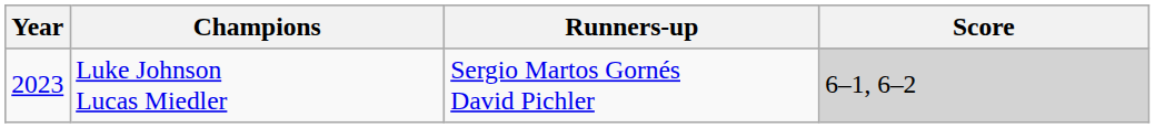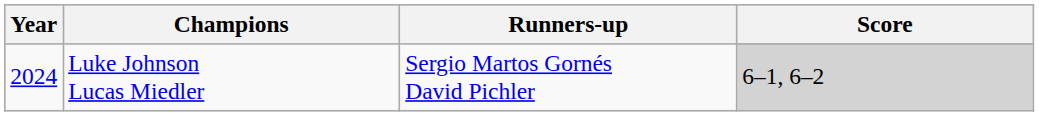Luke Johnson Lucas Miedler | Year: 2023 -> 2024
